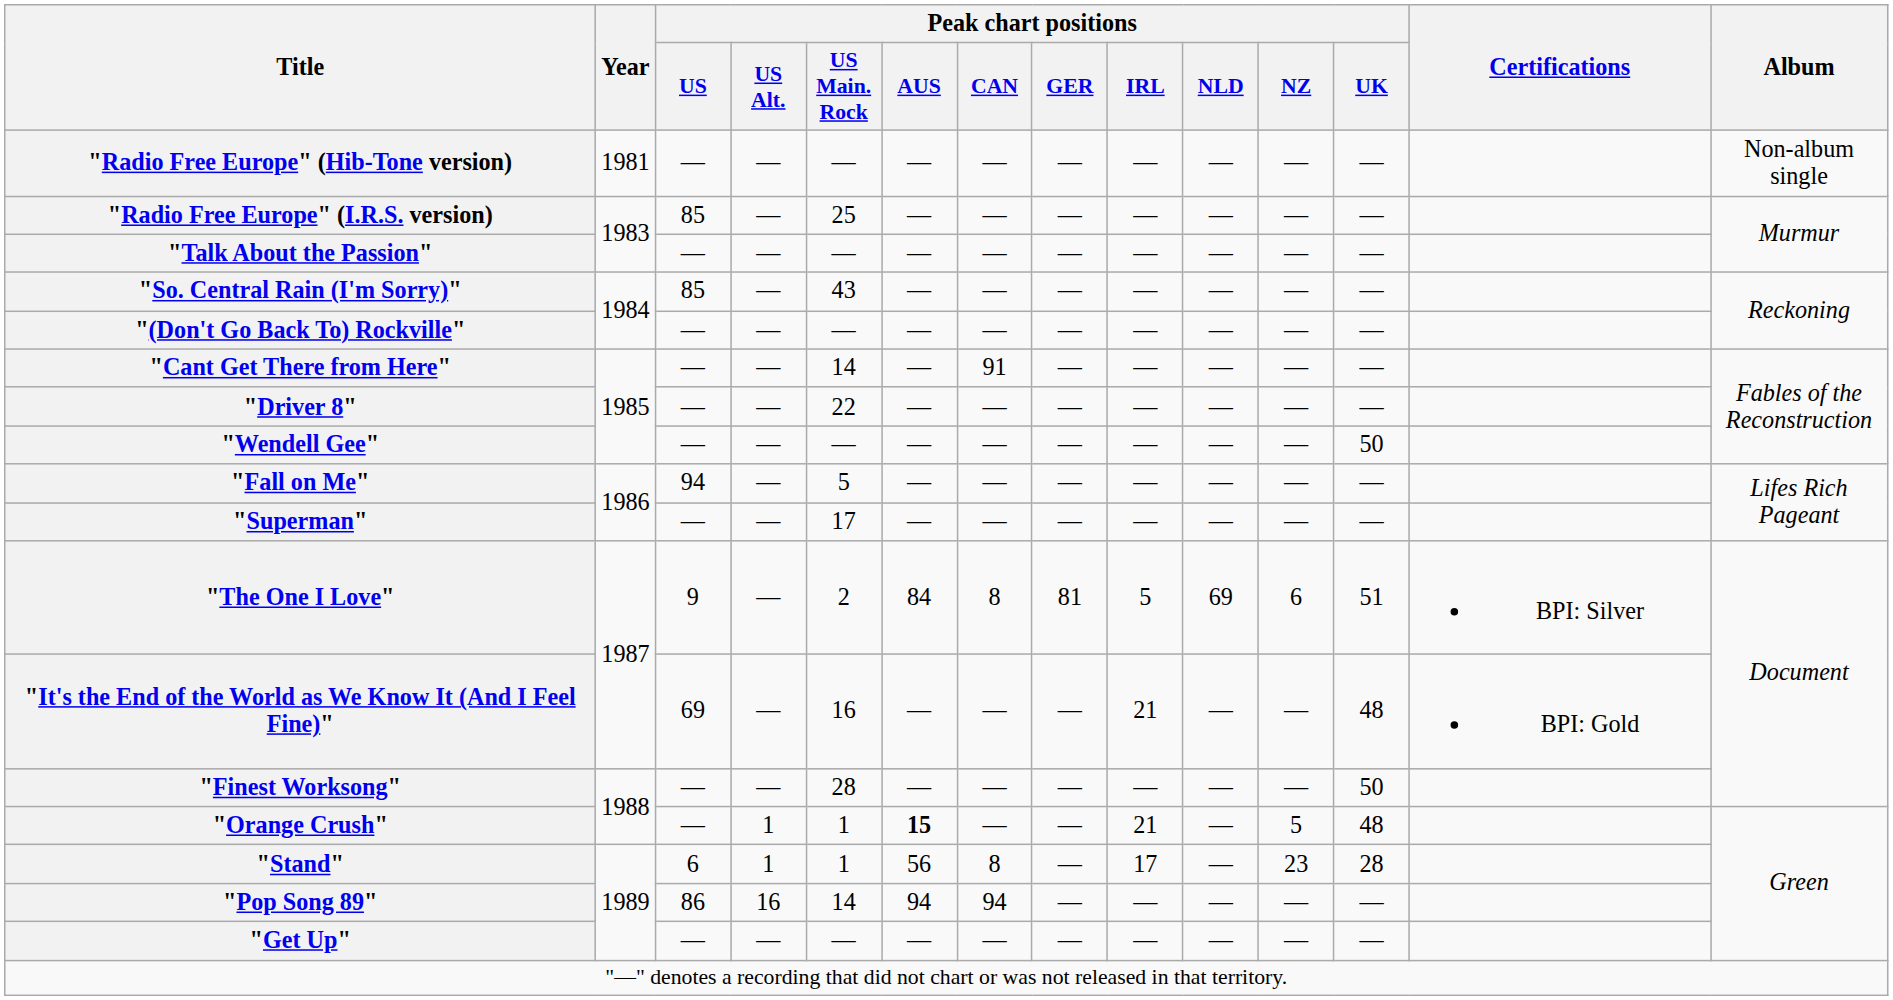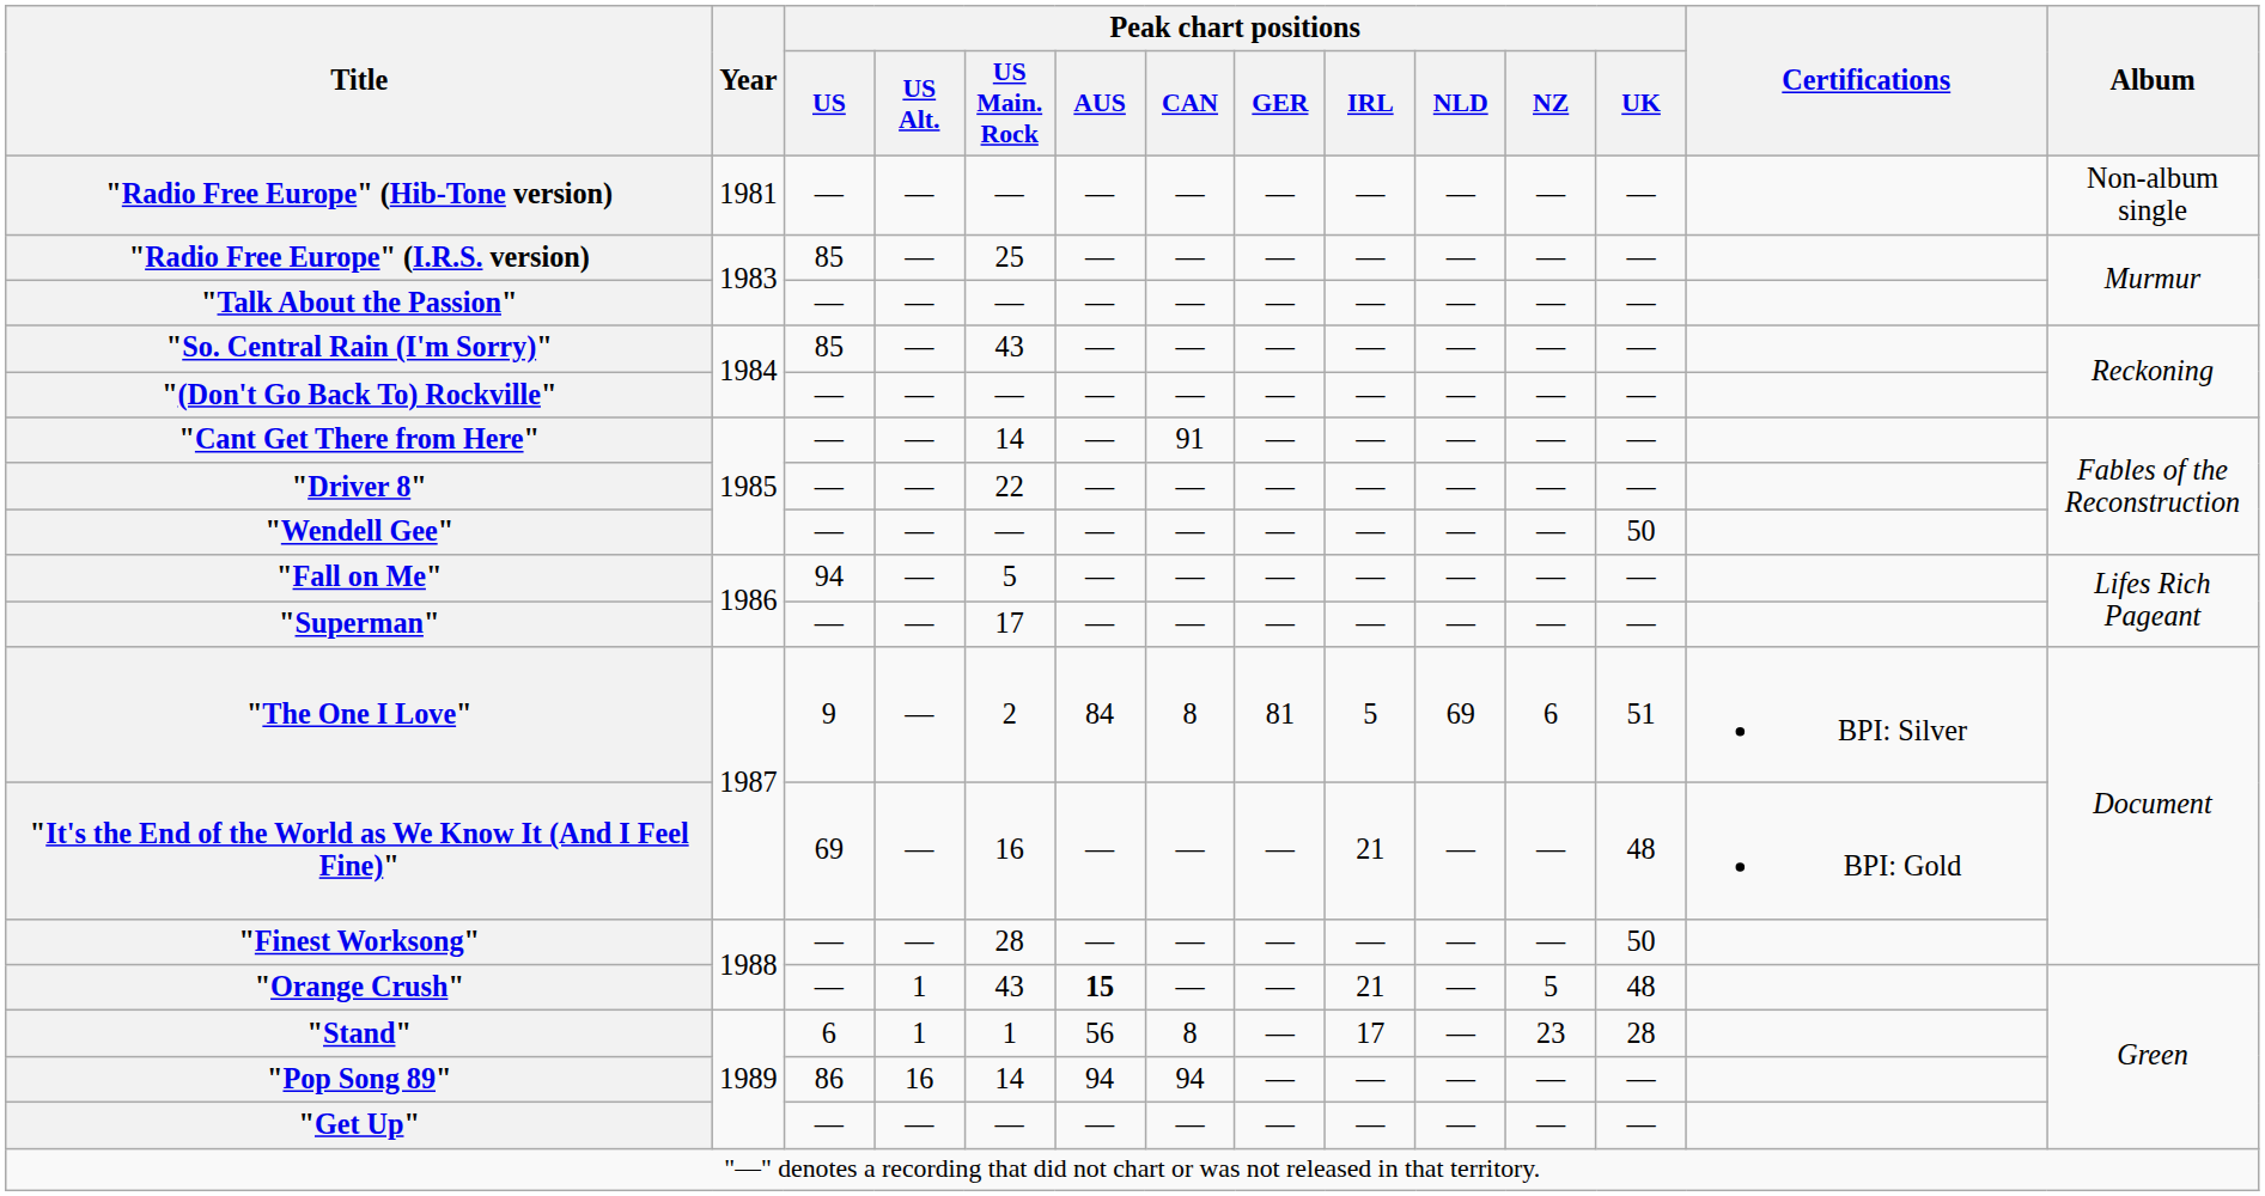"Orange Crush" | Peak chart positions / US Main. Rock: 1 -> 43
